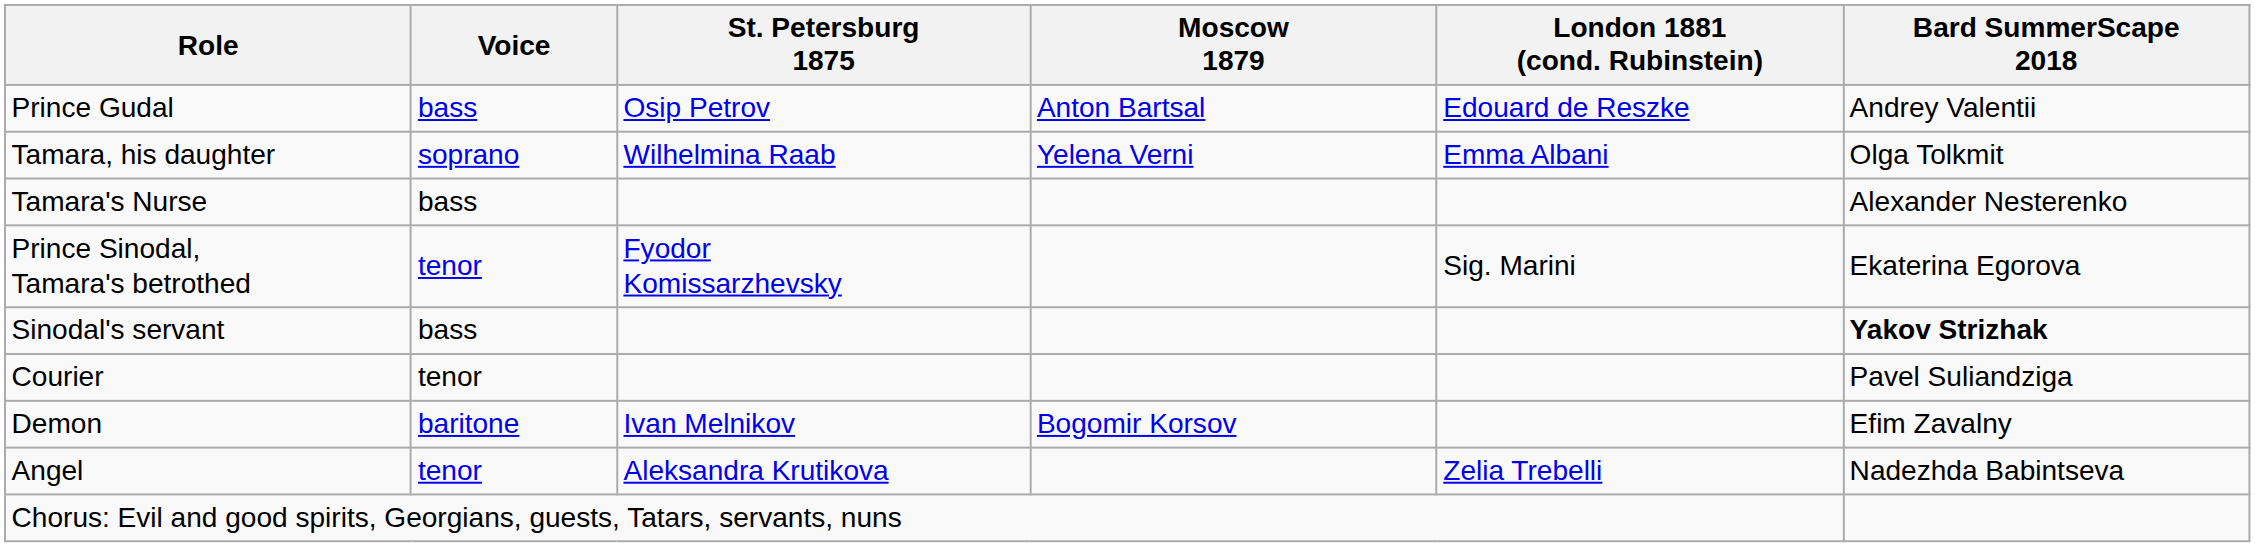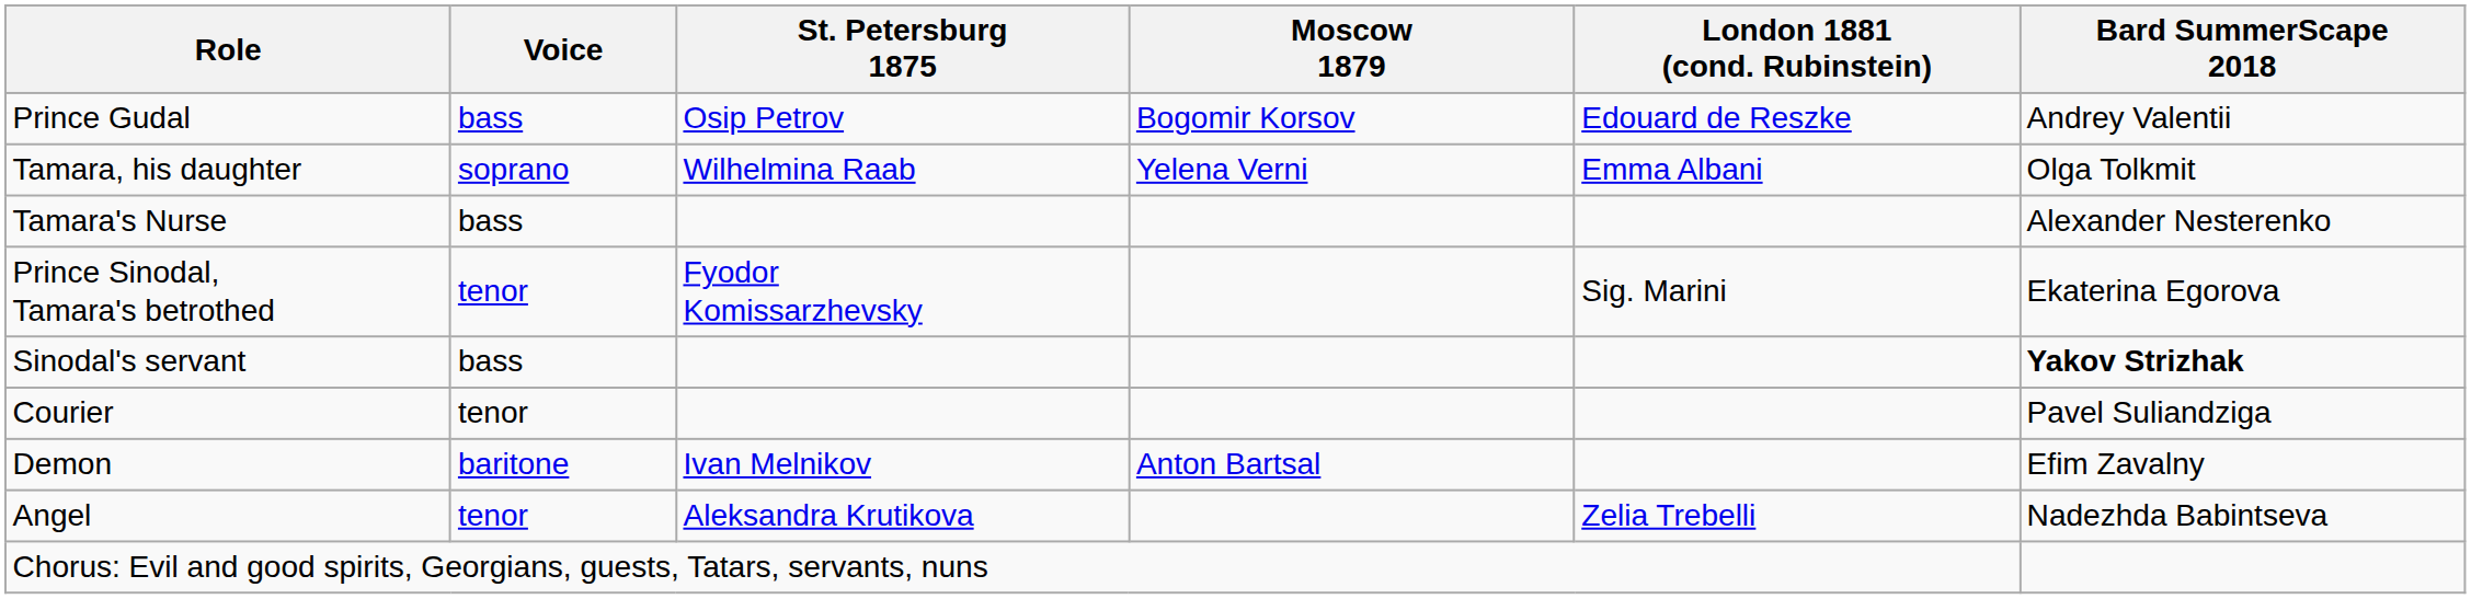Prince Gudal | Moscow 1879: Anton Bartsal -> Bogomir Korsov
Demon | Moscow 1879: Bogomir Korsov -> Anton Bartsal
